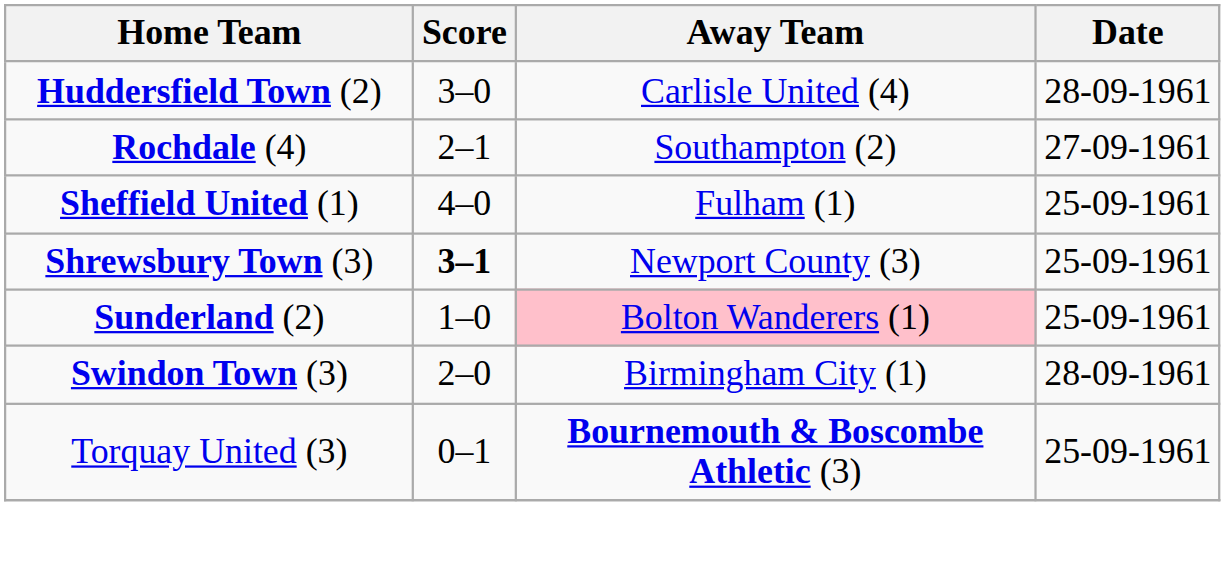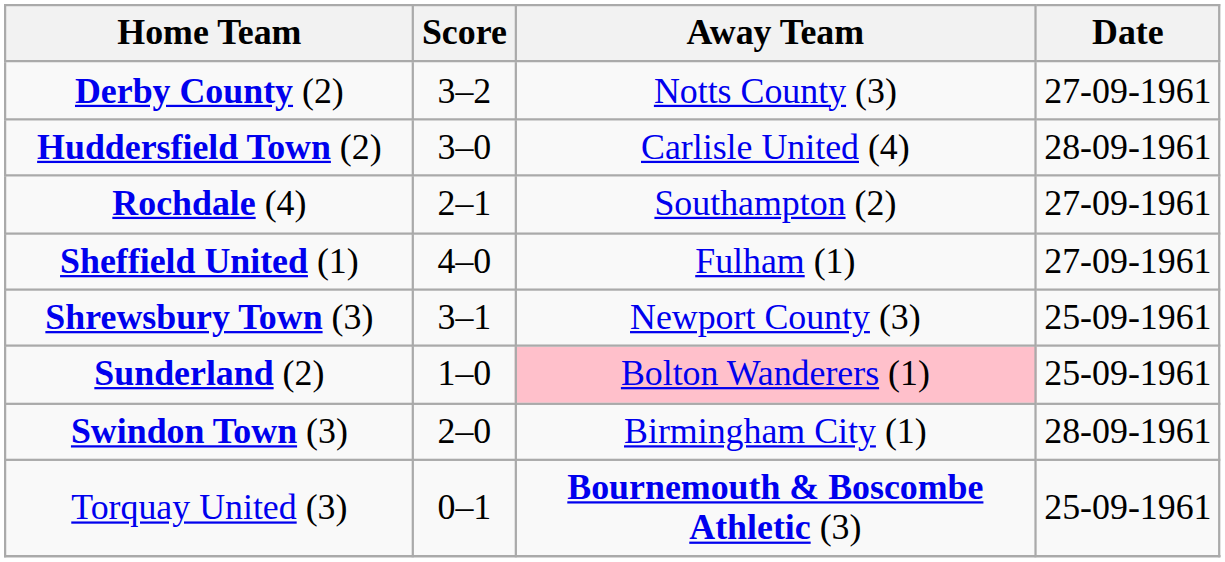+ row: Derby County (2) | 3–2 | Notts County (3) | 27-09-1961
Sheffield United (1) | Date: 25-09-1961 -> 27-09-1961
Shrewsbury Town (3) | Score: bold -> normal
